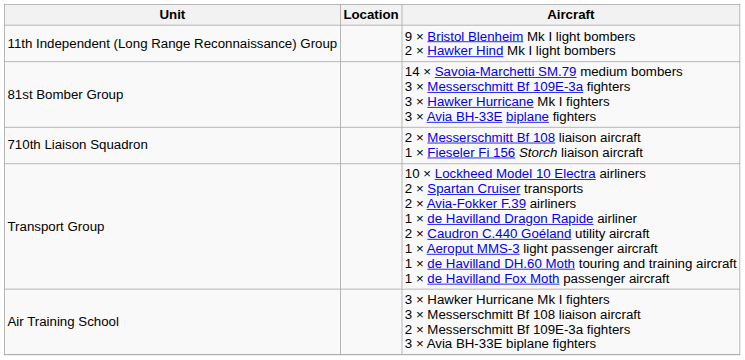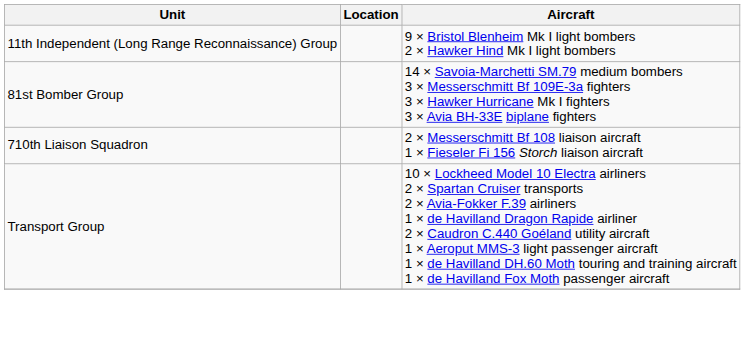- row: Air Training School | 3 × Hawker Hurricane Mk I fighters 3 × Messerschmitt Bf 108 liaison aircraft 2 × Messerschmitt Bf 109E-3a fighters 3 × Avia BH-33E biplane fighters
